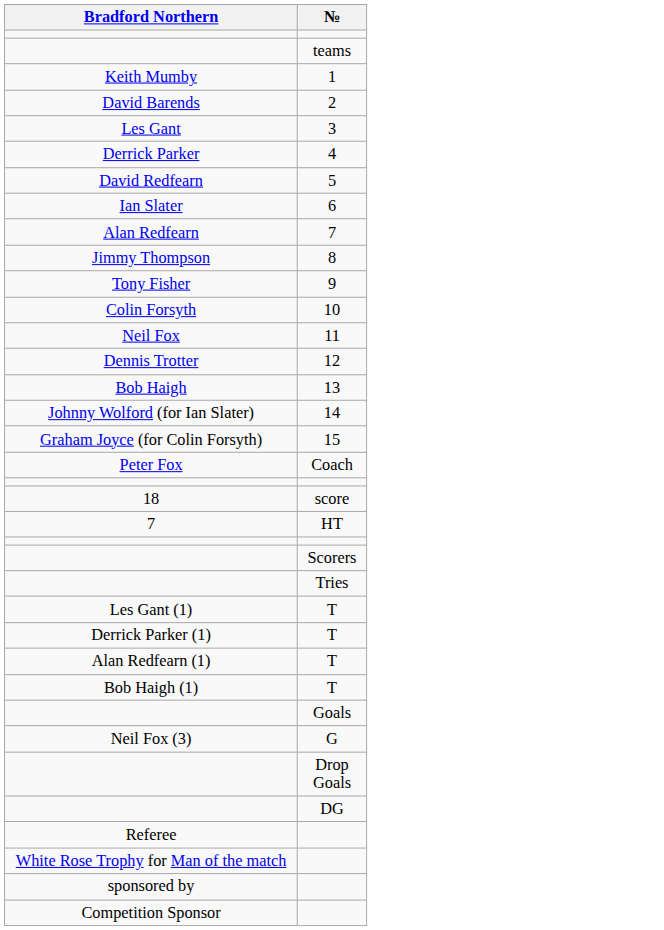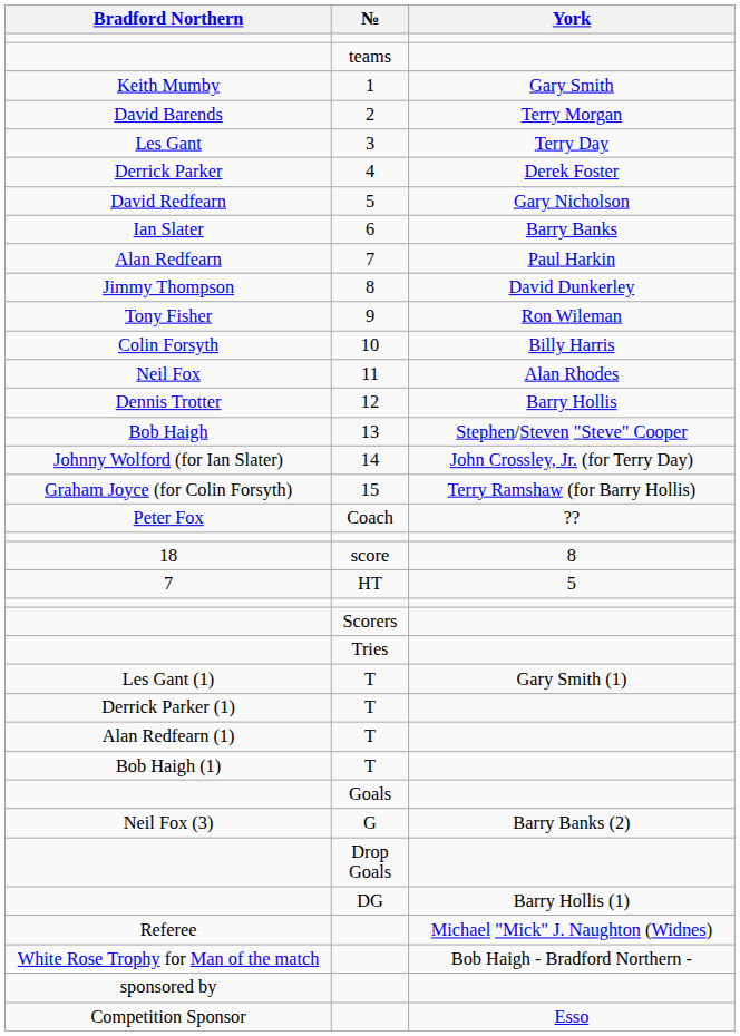+ column: York | Gary Smith | Terry Morgan | Terry Day | Derek Foster | Gary Nicholson | Barry Banks | Paul Harkin | David Dunkerley | Ron Wileman | Billy Harris | Alan Rhodes | Barry Hollis | Stephen/Steven "Steve" Cooper | John Crossley, Jr. (for Terry Day) | Terry Ramshaw (for Barry Hollis) | ?? | 8 | 5 | Gary Smith (1) | Barry Banks (2) | Barry Hollis (1) | Michael "Mick" J. Naughton (Widnes) | Bob Haigh - Bradford Northern - | Esso
